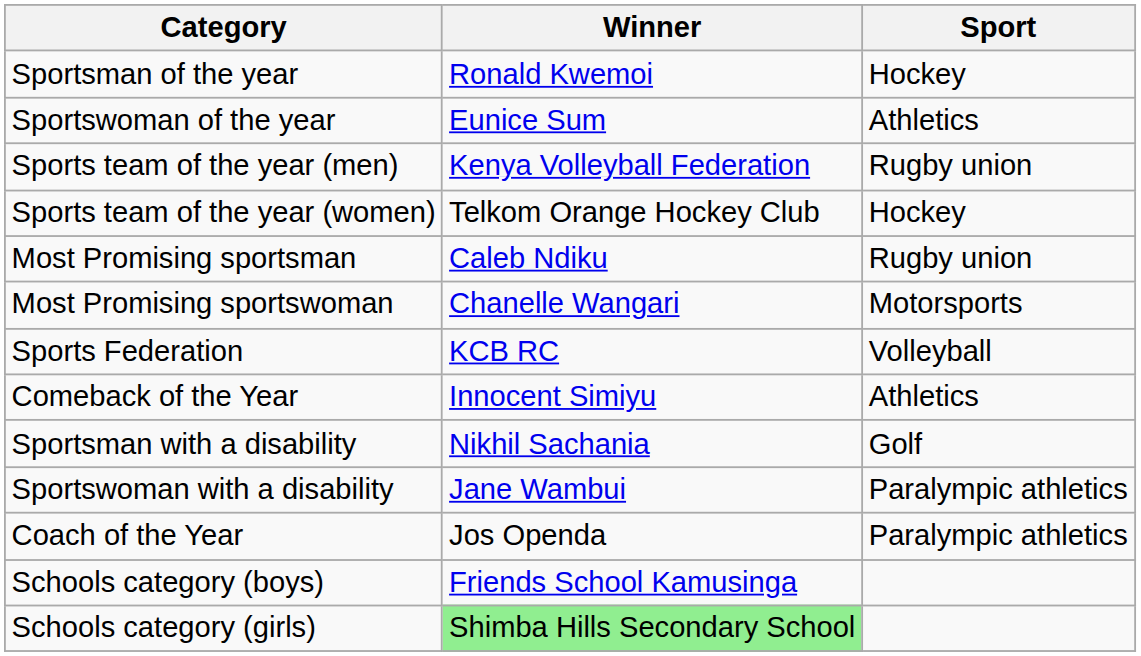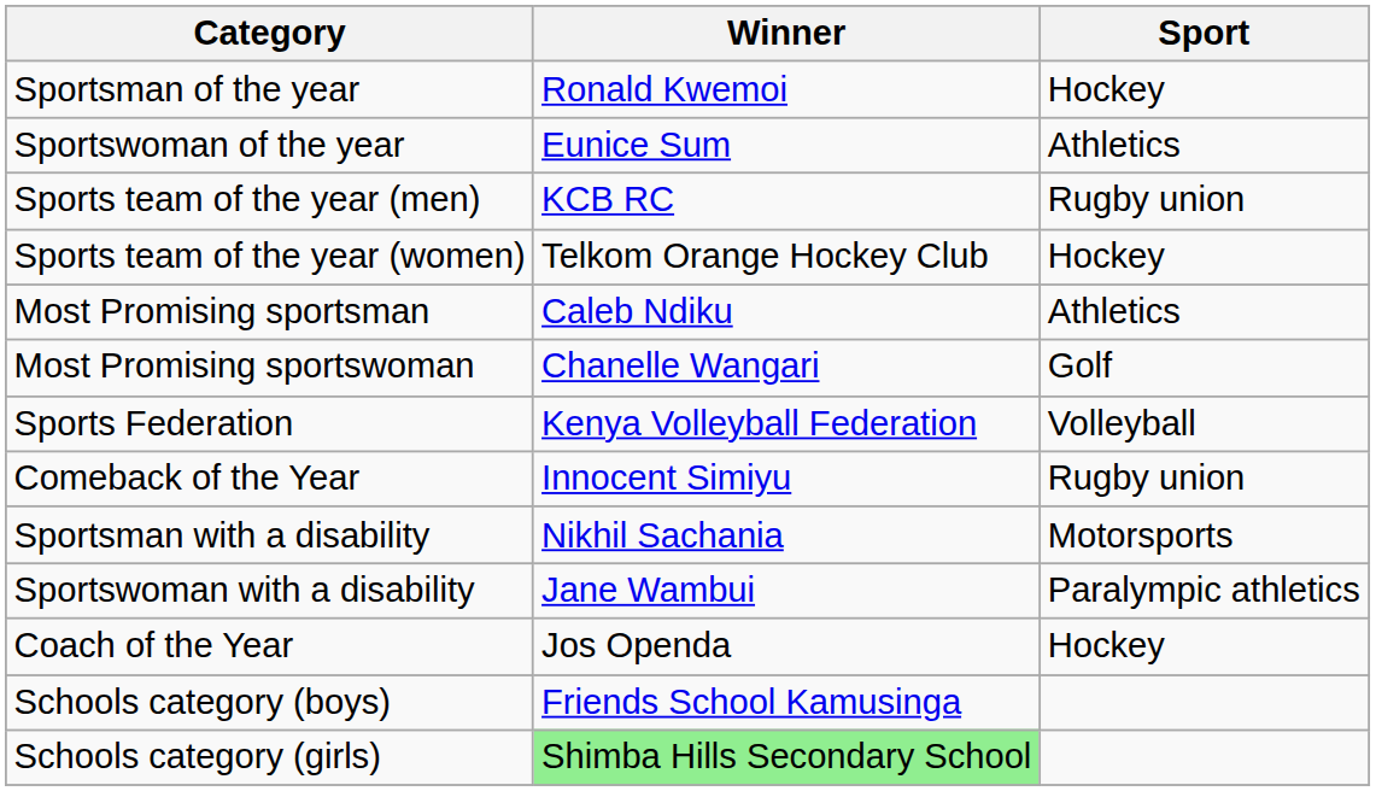Sports team of the year (men) | Winner: Kenya Volleyball Federation -> KCB RC
Most Promising sportsman | Sport: Rugby union -> Athletics
Most Promising sportswoman | Sport: Motorsports -> Golf
Sports Federation | Winner: KCB RC -> Kenya Volleyball Federation
Comeback of the Year | Sport: Athletics -> Rugby union
Sportsman with a disability | Sport: Golf -> Motorsports
Coach of the Year | Sport: Paralympic athletics -> Hockey
